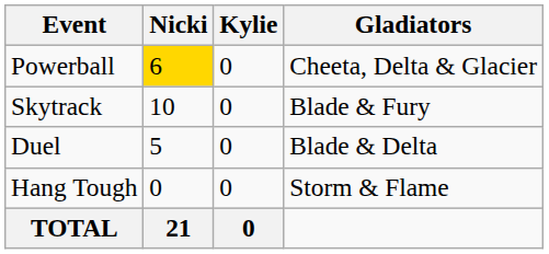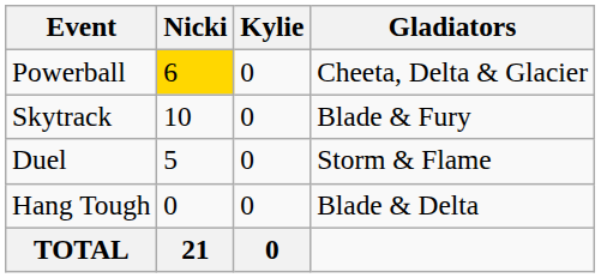Duel | Gladiators: Blade & Delta -> Storm & Flame
Hang Tough | Gladiators: Storm & Flame -> Blade & Delta
